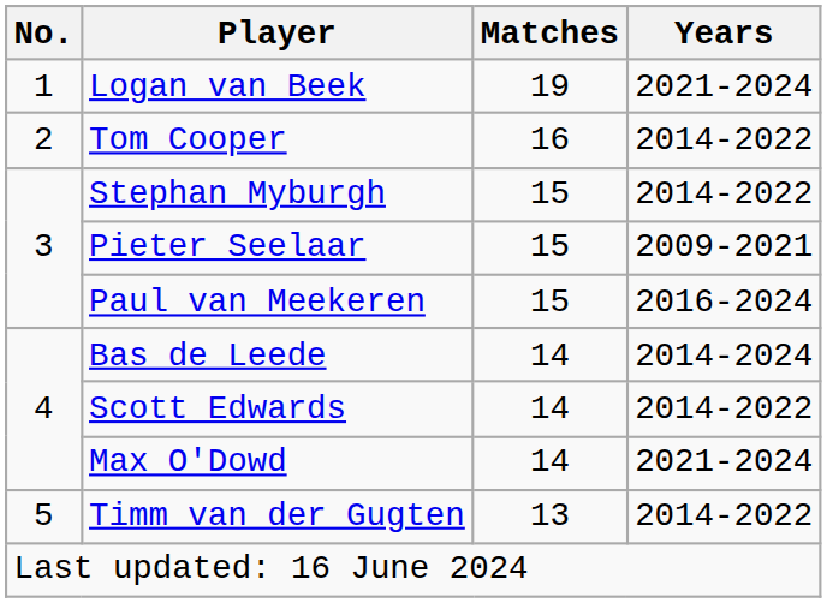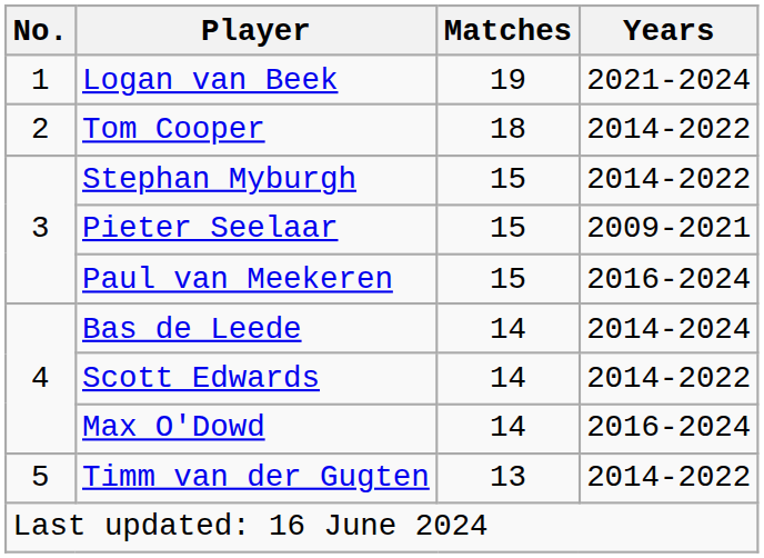Tom Cooper | Matches: 16 -> 18
Max O'Dowd | Years: 2021-2024 -> 2016-2024
